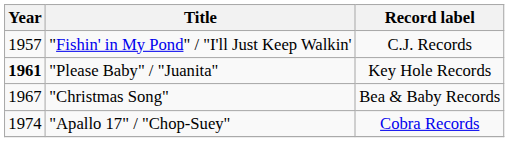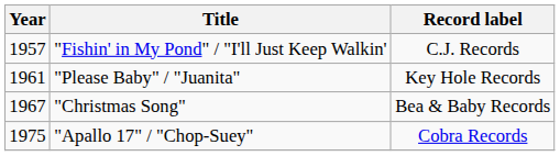"Please Baby" / "Juanita" | Year: bold -> normal
"Apallo 17" / "Chop-Suey" | Year: 1974 -> 1975
